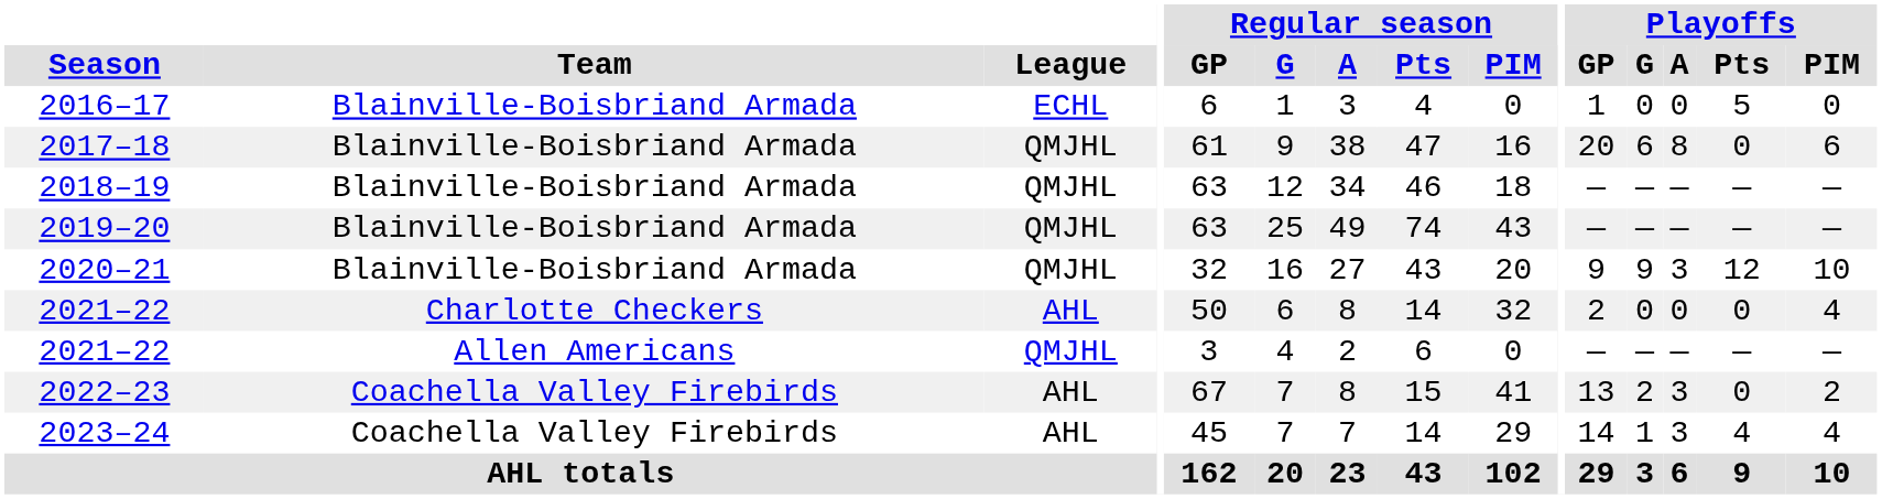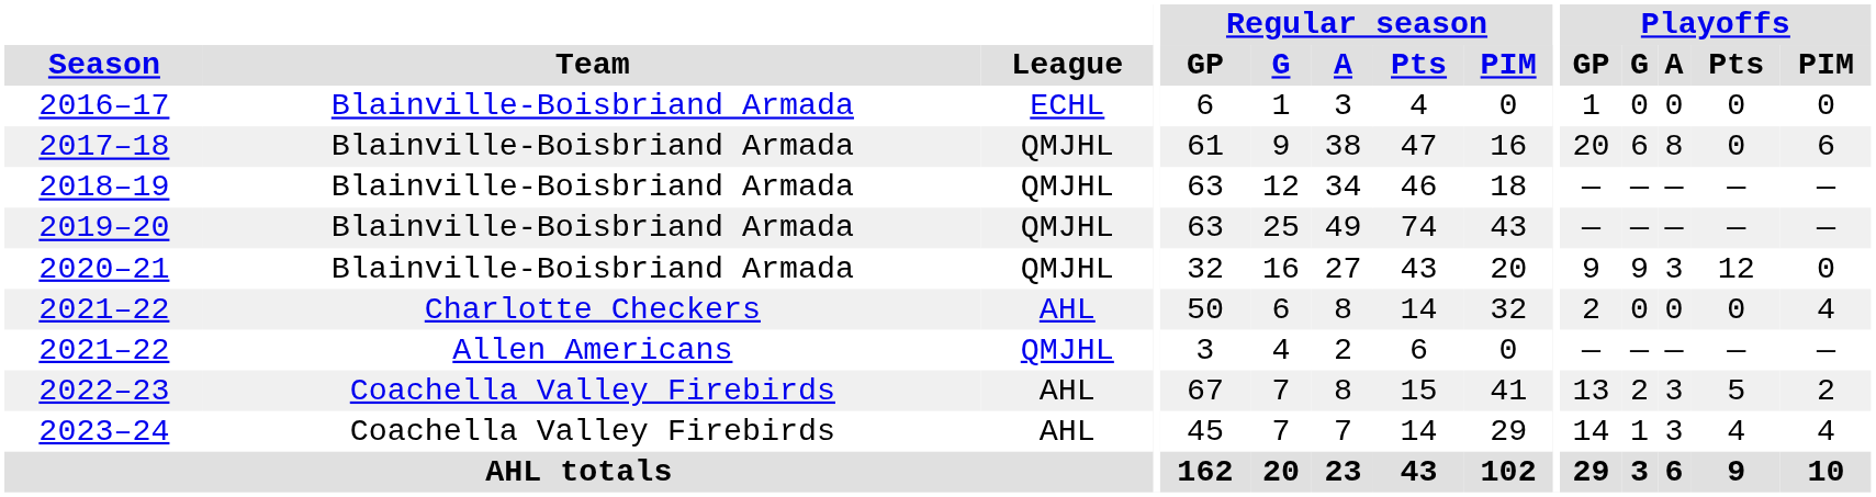2016–17 | Playoffs / Pts: 5 -> 0
2020–21 | Playoffs / PIM: 10 -> 0
2022–23 | Playoffs / Pts: 0 -> 5
